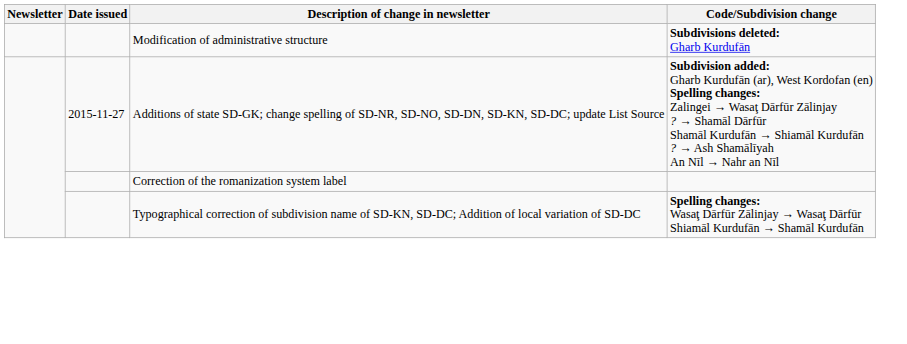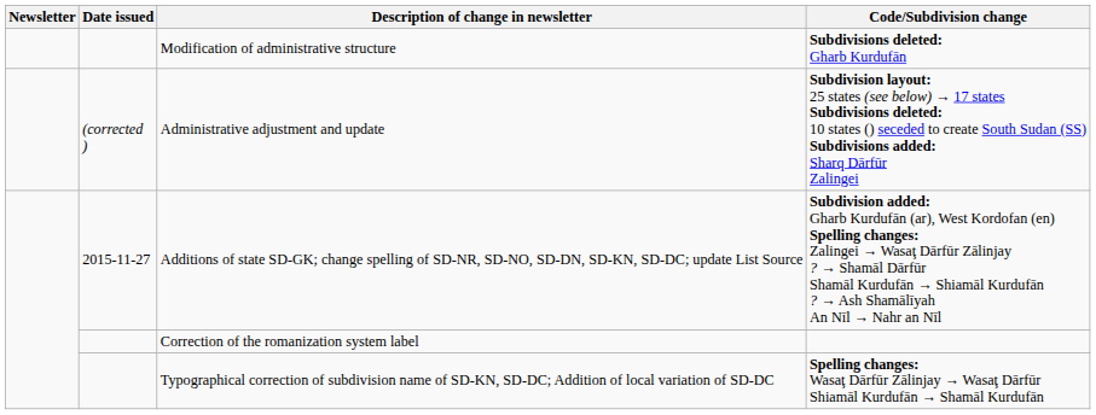+ row: (corrected ) | Administrative adjustment and update | Subdivision layout: 25 states (see below) → 17 states Subdivisions deleted: 10 states () seceded to create South Sudan (SS) Subdivisions added: Sharq Dārfūr Zalingei
